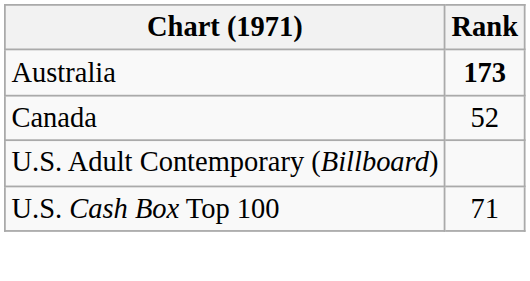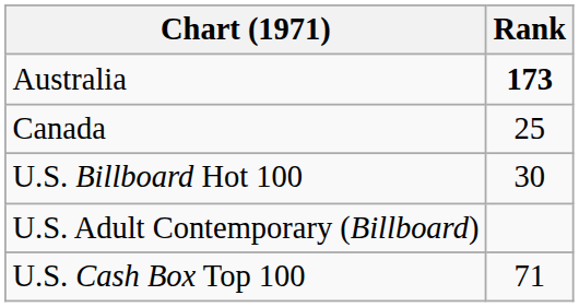Canada | Rank: 52 -> 25
+ row: U.S. Billboard Hot 100 | 30
